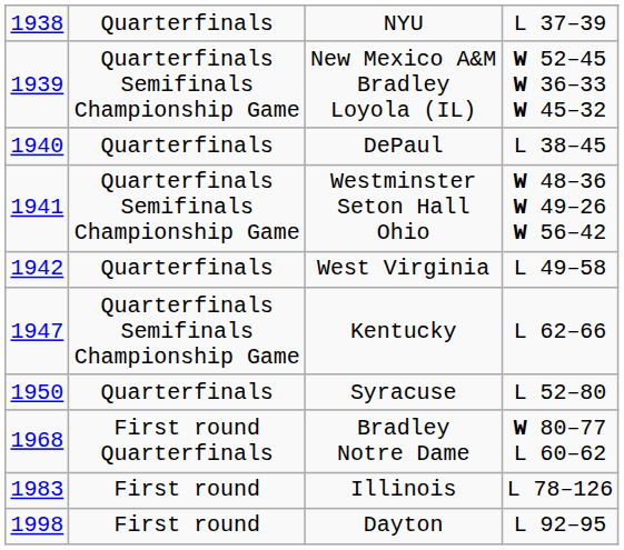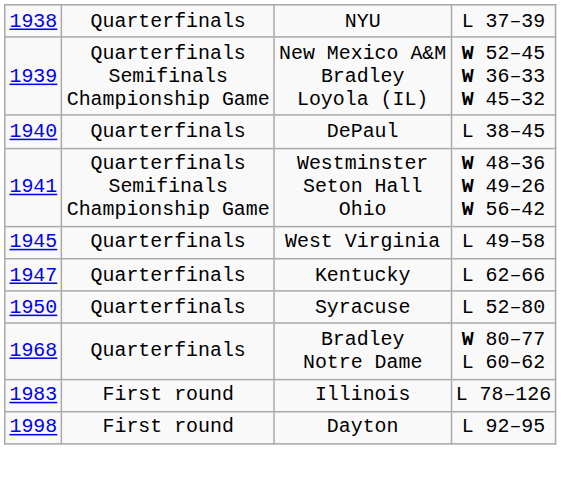West Virginia | column 1: 1942 -> 1945
Kentucky | column 2: Quarterfinals Semifinals Championship Game -> Quarterfinals
Bradley Notre Dame | column 2: First round Quarterfinals -> Quarterfinals
